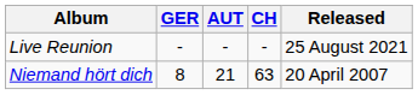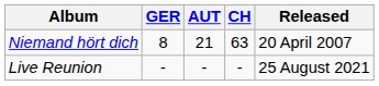rows swapped: Niemand hört dich <-> Live Reunion
